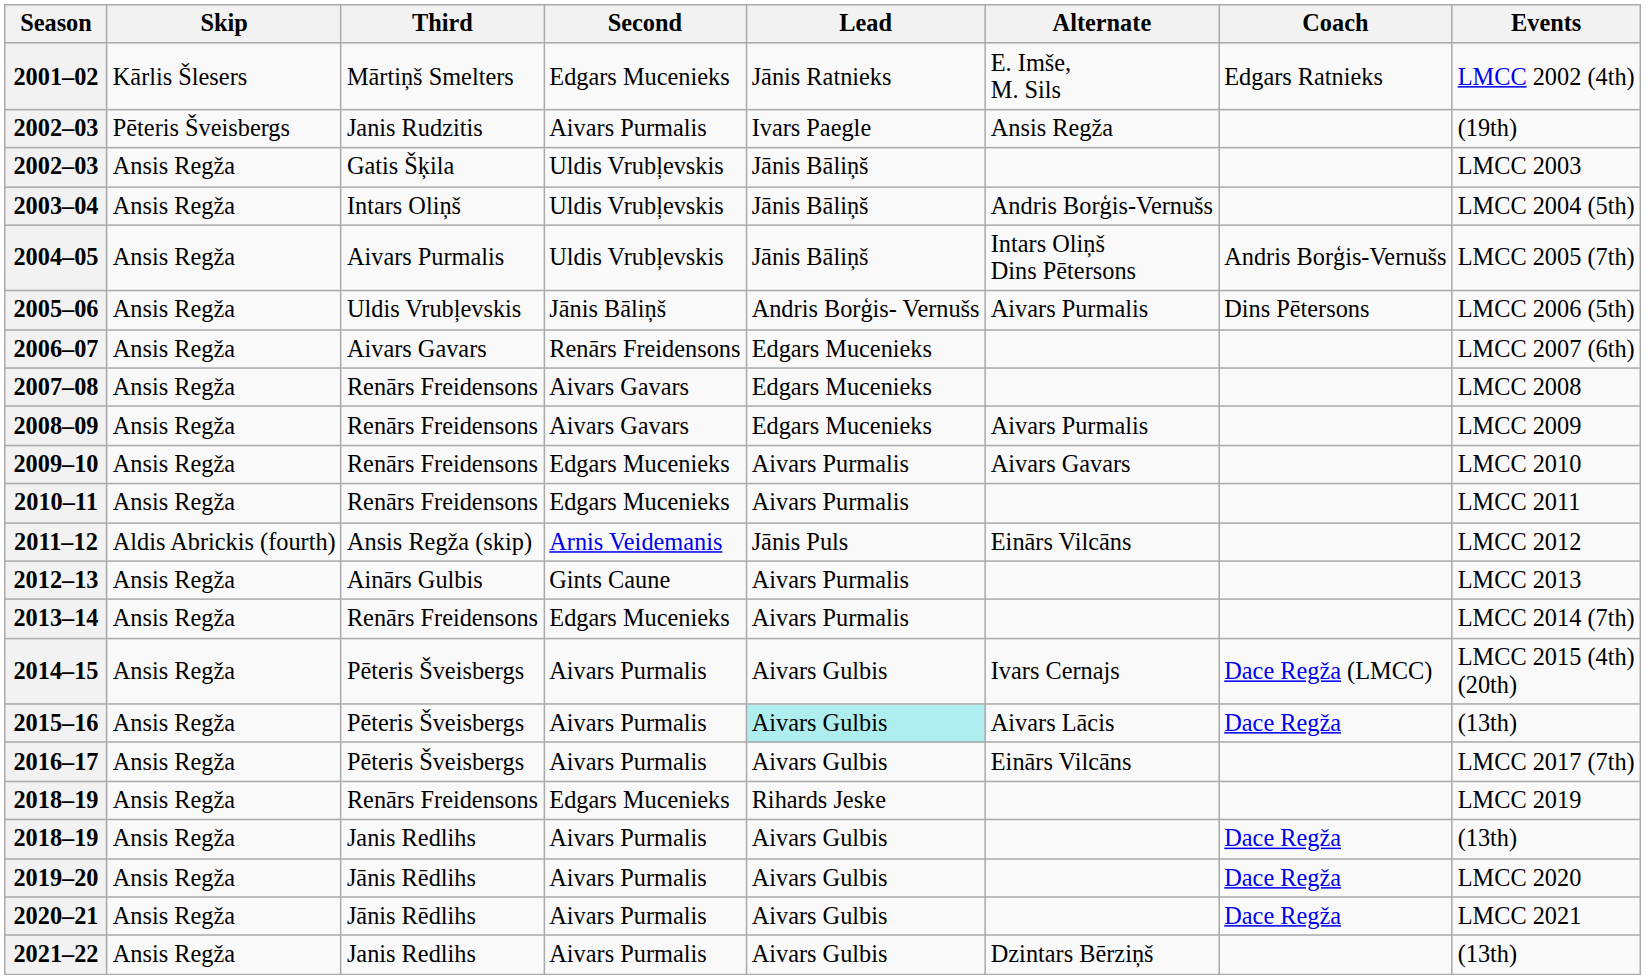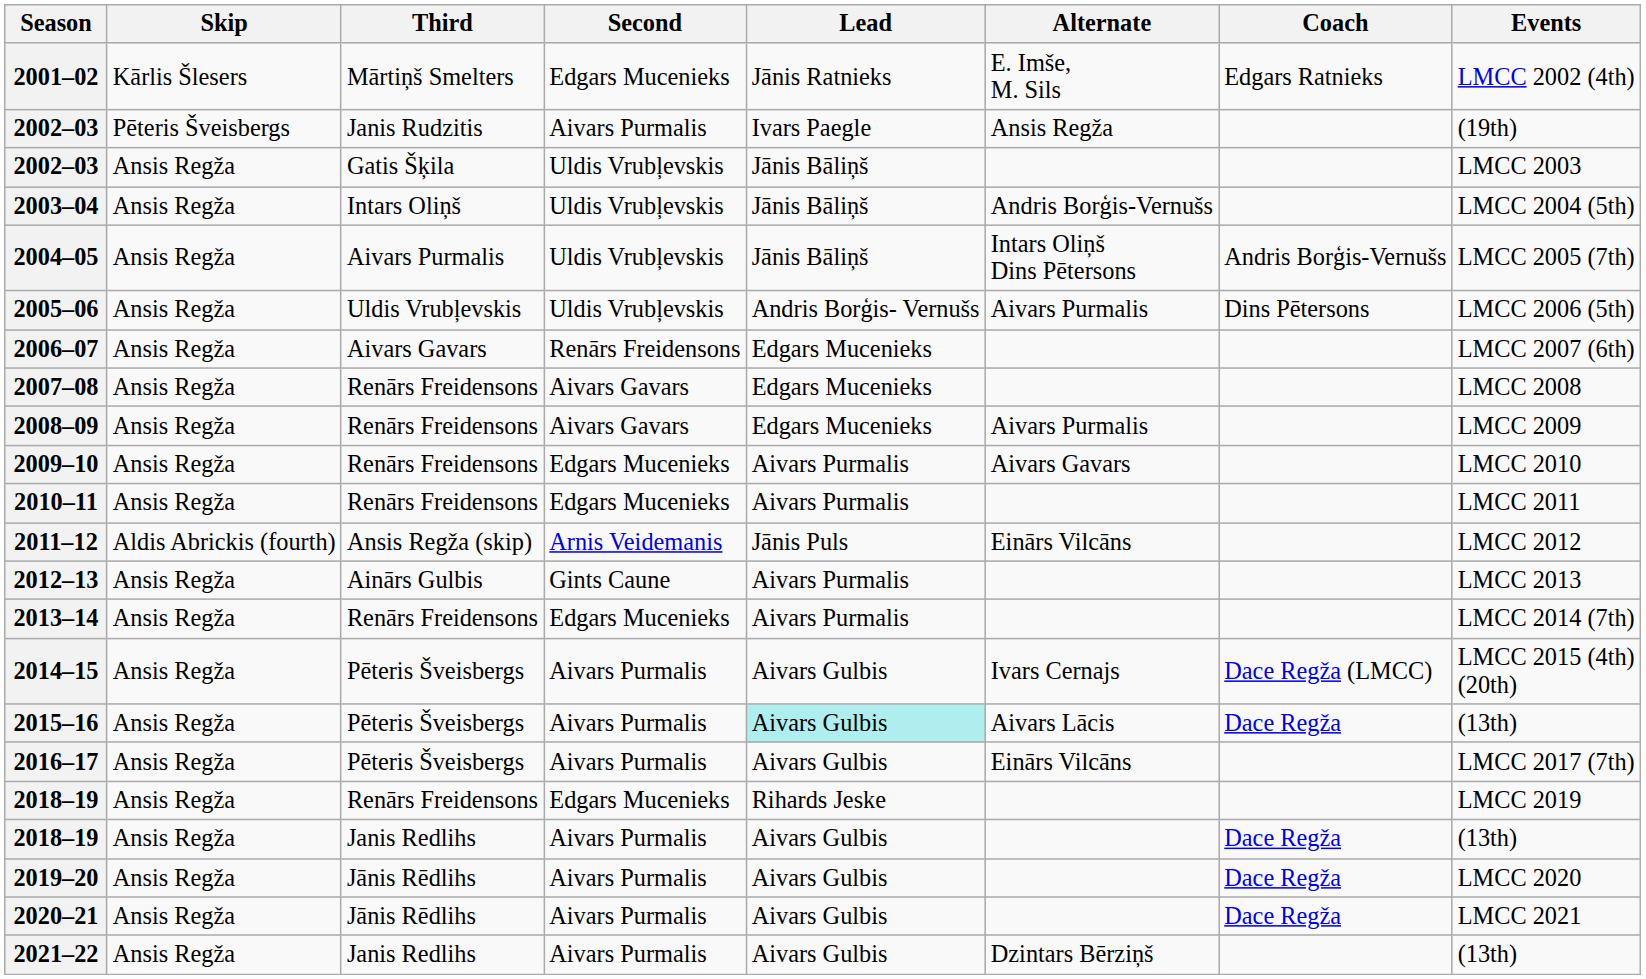2005–06 | Second: Jānis Bāliņš -> Uldis Vrubļevskis
